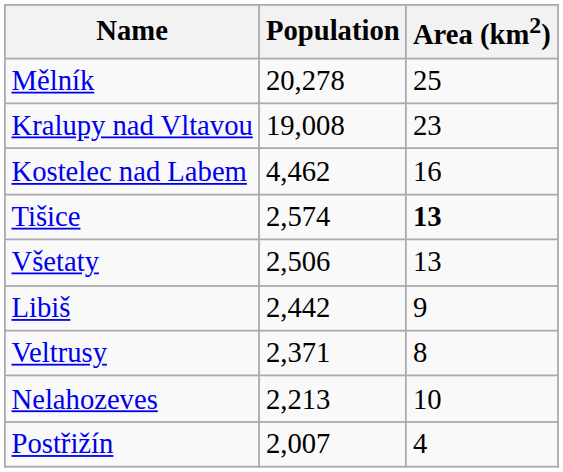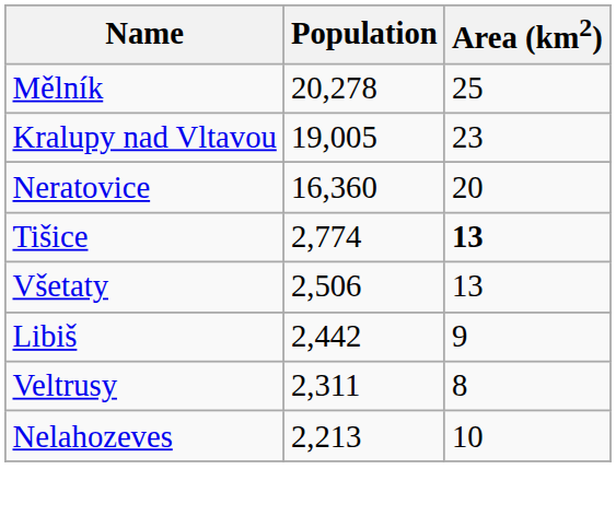Kralupy nad Vltavou | Population: 19,008 -> 19,005
+ row: Neratovice | 16,360 | 20
- row: Kostelec nad Labem | 4,462 | 16
Tišice | Population: 2,574 -> 2,774
Veltrusy | Population: 2,371 -> 2,311
- row: Postřižín | 2,007 | 4
